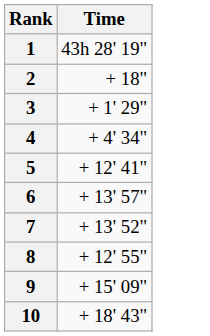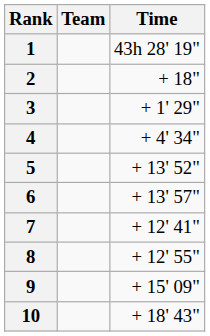+ column: Team
5 | Time: + 12' 41" -> + 13' 52"
7 | Time: + 13' 52" -> + 12' 41"
